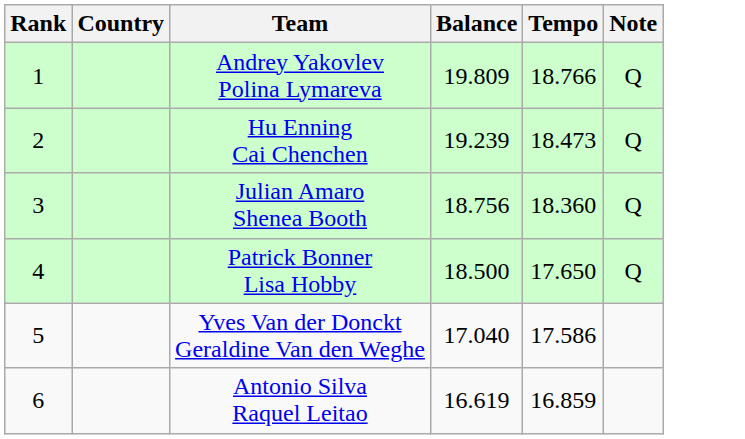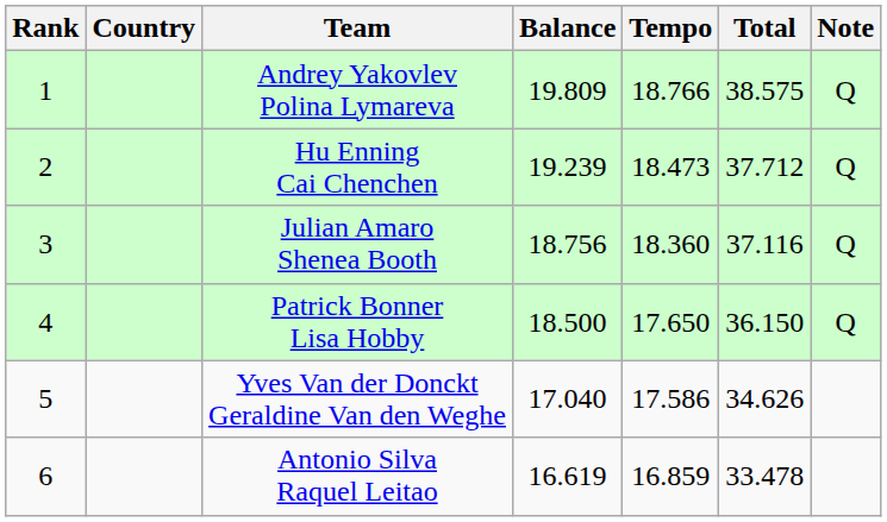+ column: Total | 38.575 | 37.712 | 37.116 | 36.150 | 34.626 | 33.478
